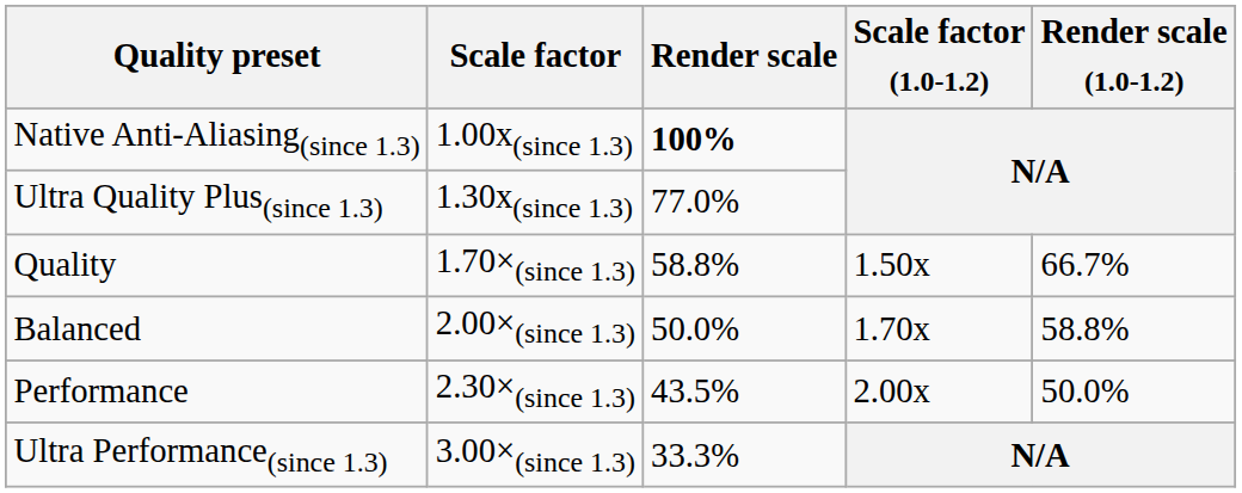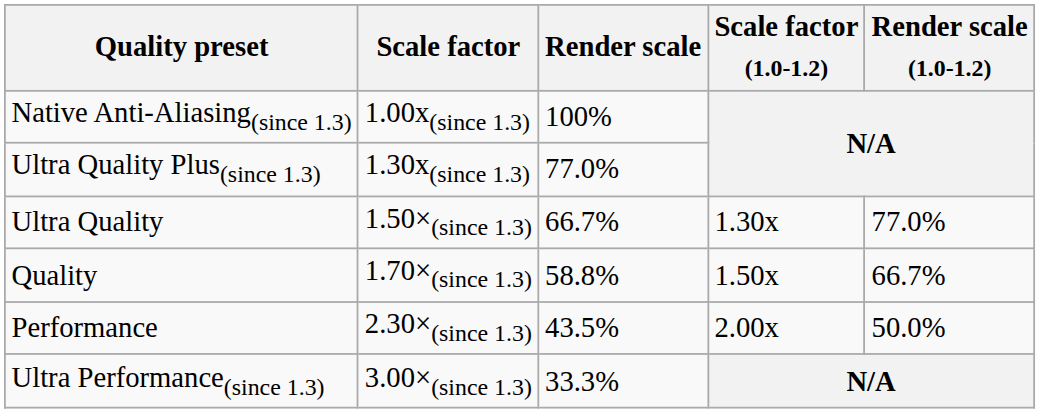Native Anti-Aliasing(since 1.3) | Render scale: bold -> normal
+ row: Ultra Quality | 1.50×(since 1.3) | 66.7% | 1.30x | 77.0%
- row: Balanced | 2.00×(since 1.3) | 50.0% | 1.70x | 58.8%
